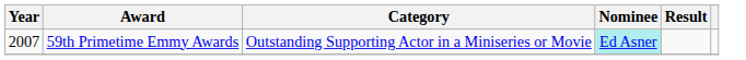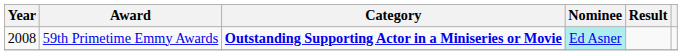59th Primetime Emmy Awards | Year: 2007 -> 2008
59th Primetime Emmy Awards | Category: normal -> bold
